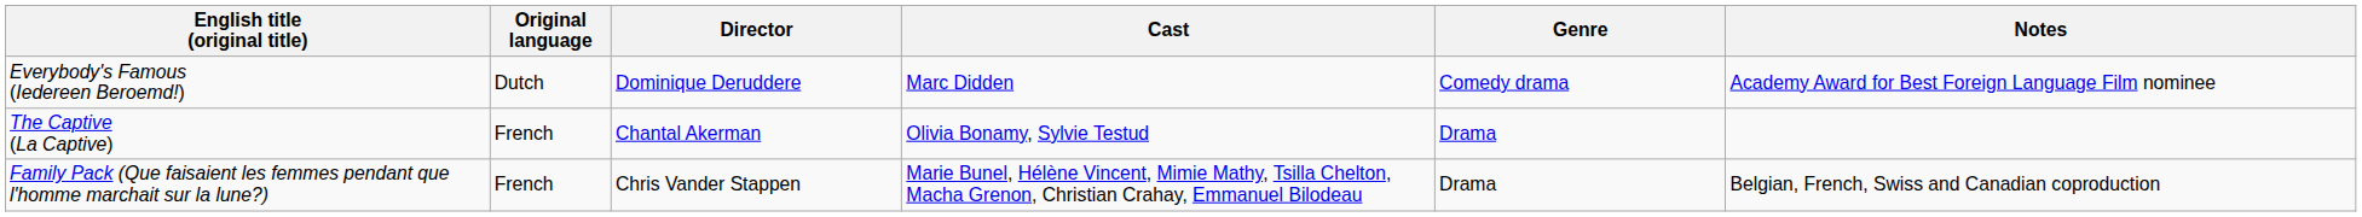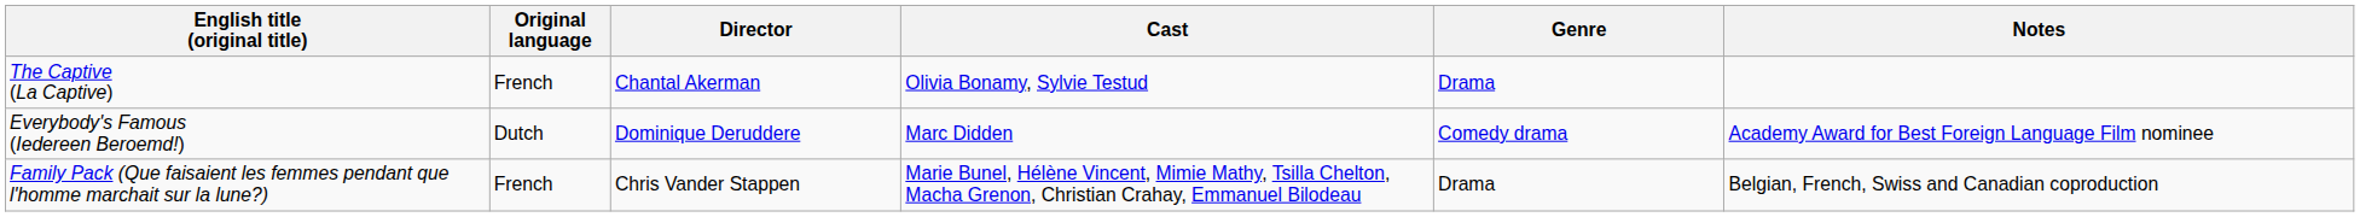rows swapped: The Captive (La Captive) <-> Everybody's Famous (Iedereen Beroemd!)
